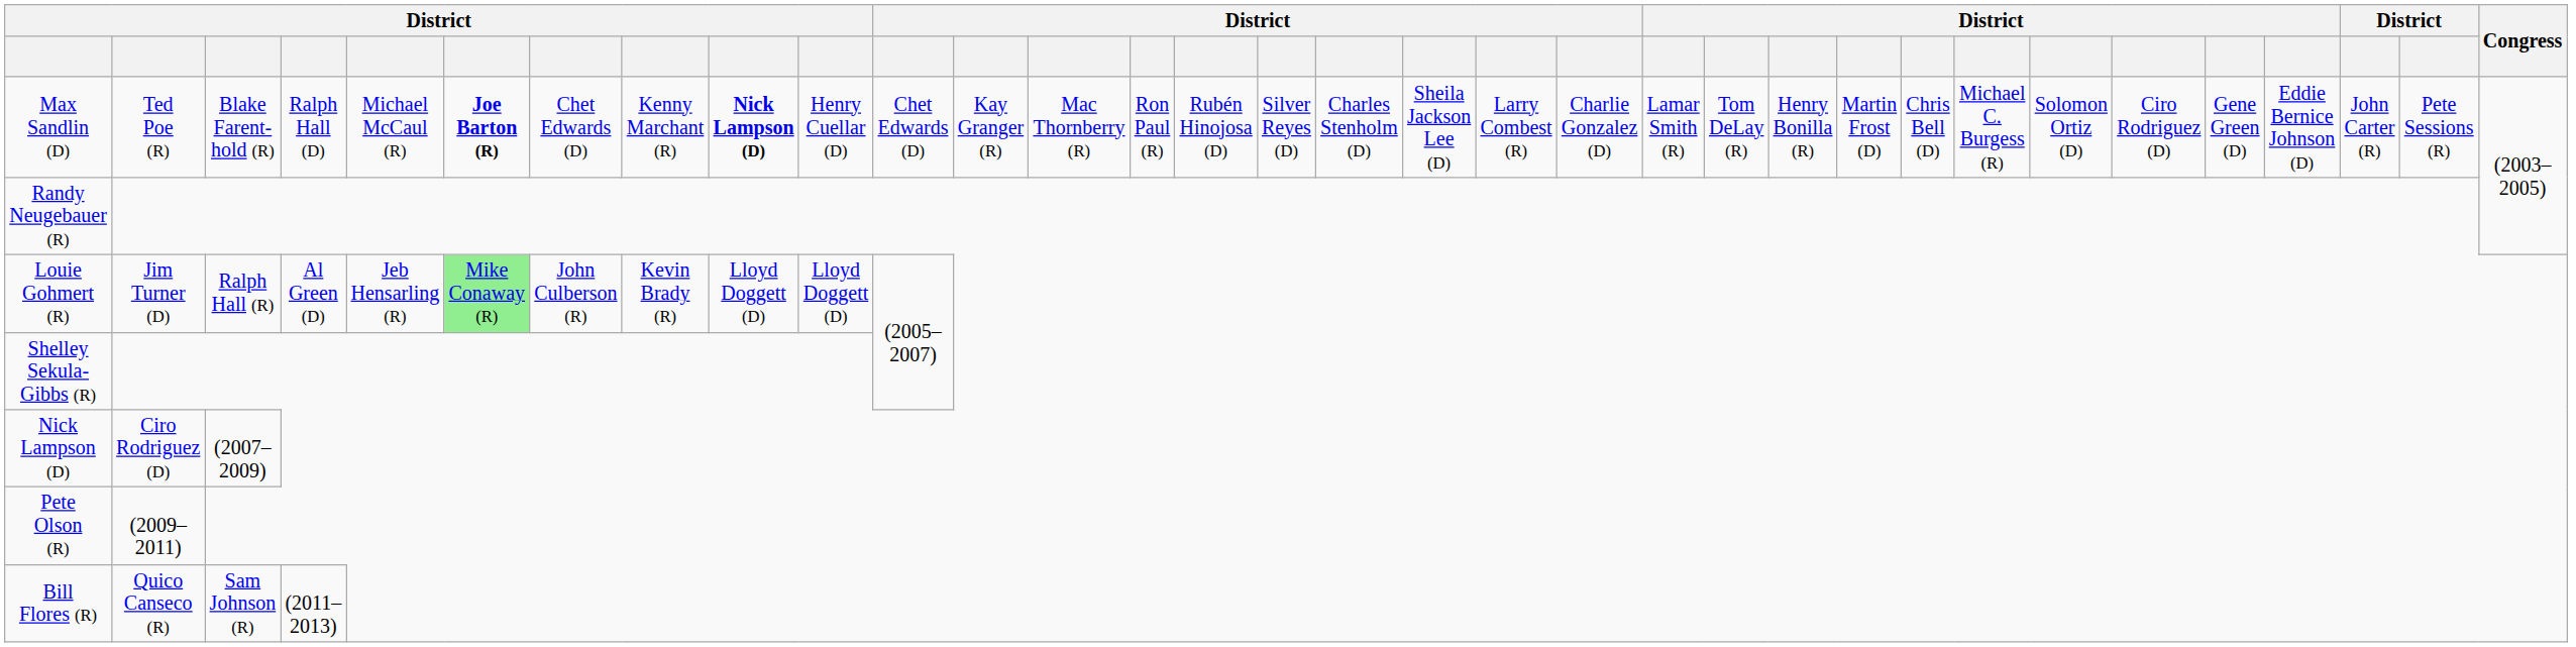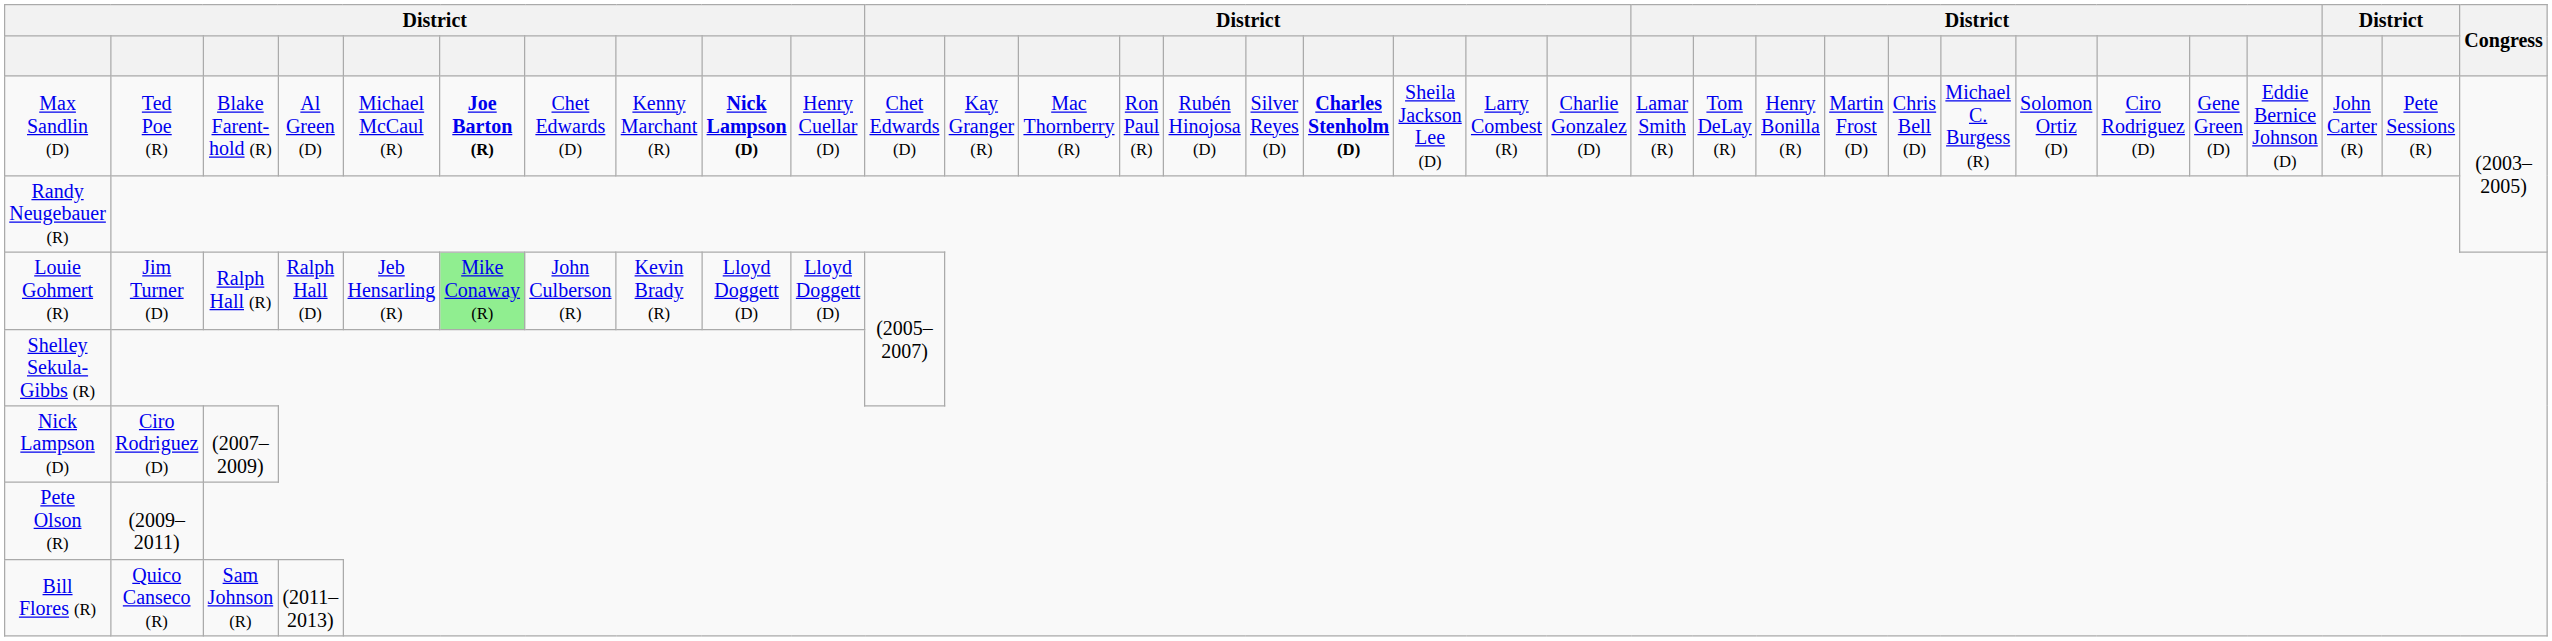Max Sandlin (D) | column 4: Ralph Hall (D) -> Al Green (D)
Max Sandlin (D) | column 17: normal -> bold
Louie Gohmert (R) | column 4: Al Green (D) -> Ralph Hall (D)
